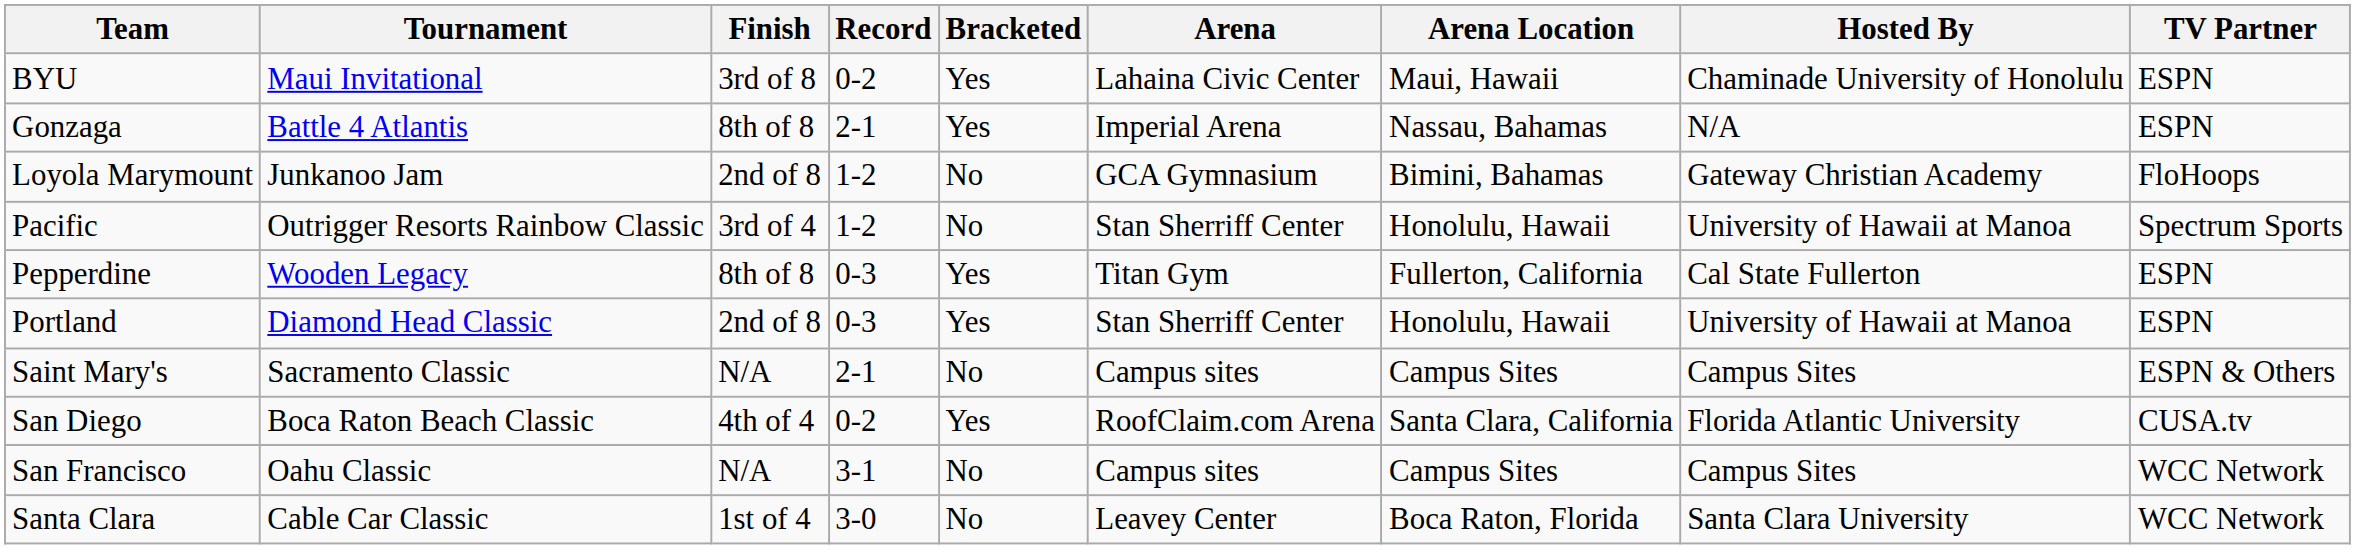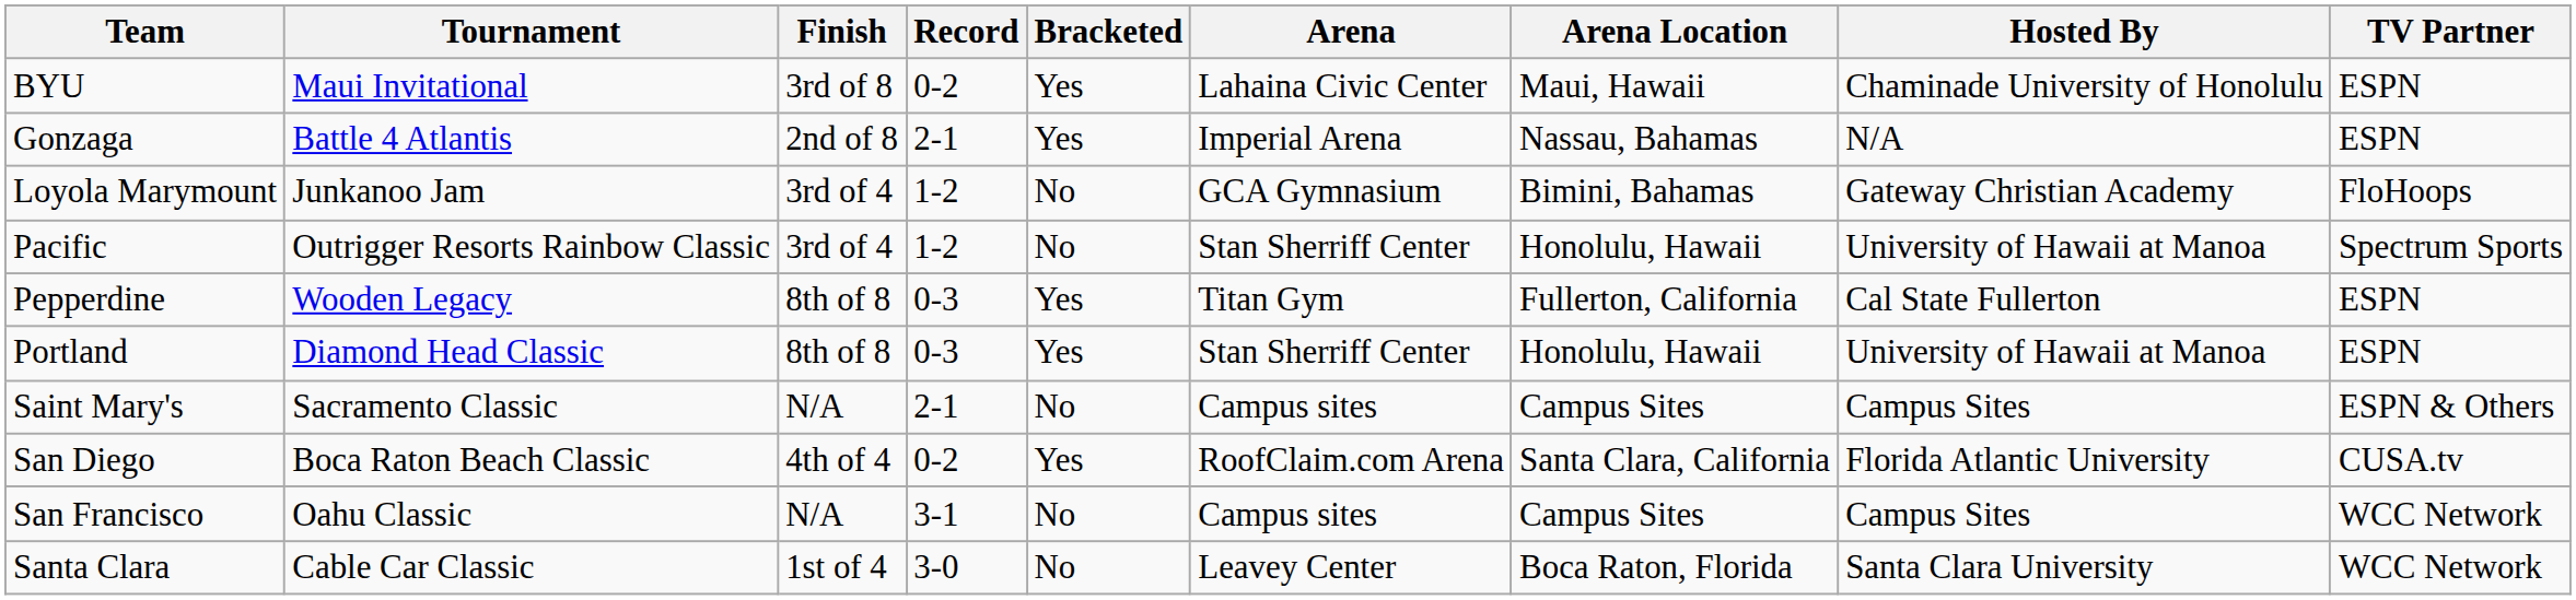Gonzaga | Finish: 8th of 8 -> 2nd of 8
Loyola Marymount | Finish: 2nd of 8 -> 3rd of 4
Portland | Finish: 2nd of 8 -> 8th of 8
